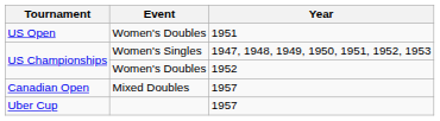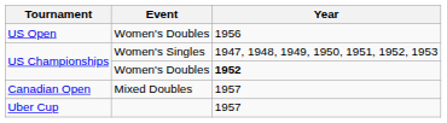US Open | Year: 1951 -> 1956
US Championships / Women's Doubles | Year: normal -> bold
